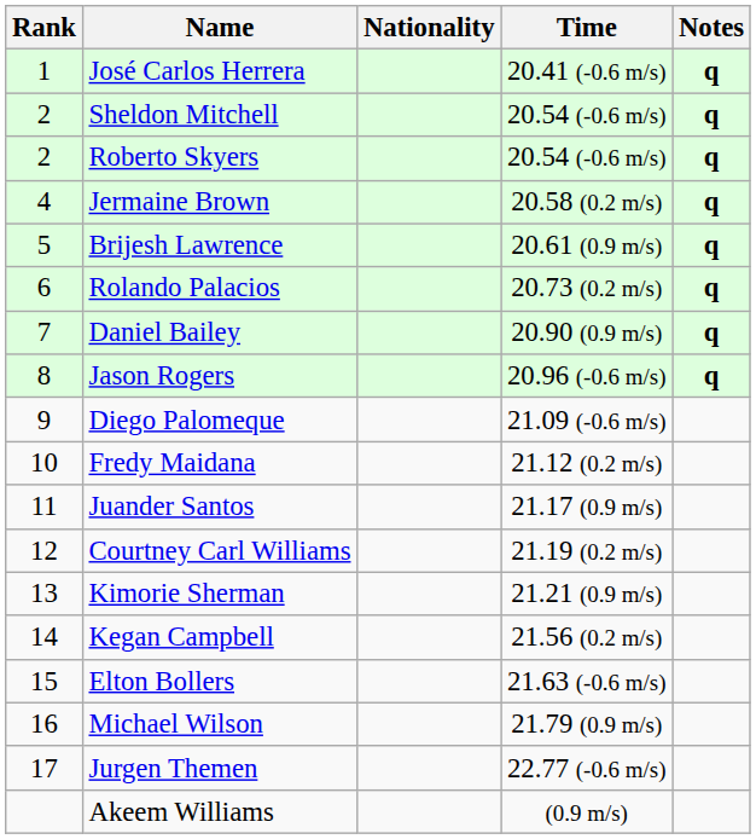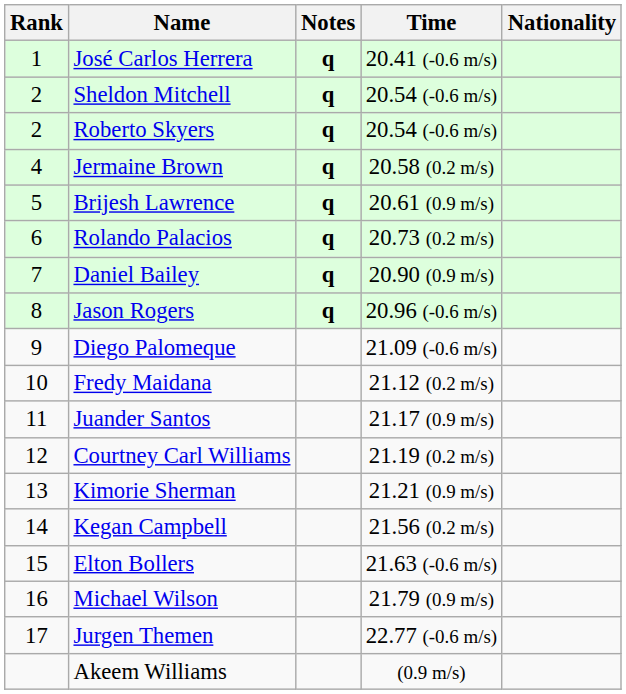columns swapped: Nationality <-> Notes
